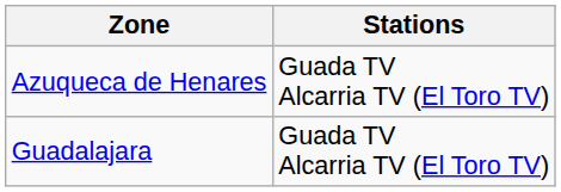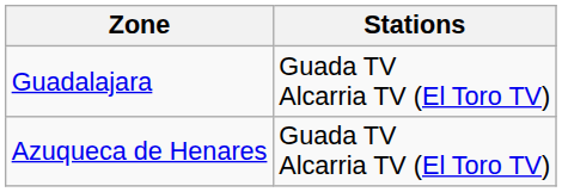rows swapped: Azuqueca de Henares <-> Guadalajara
